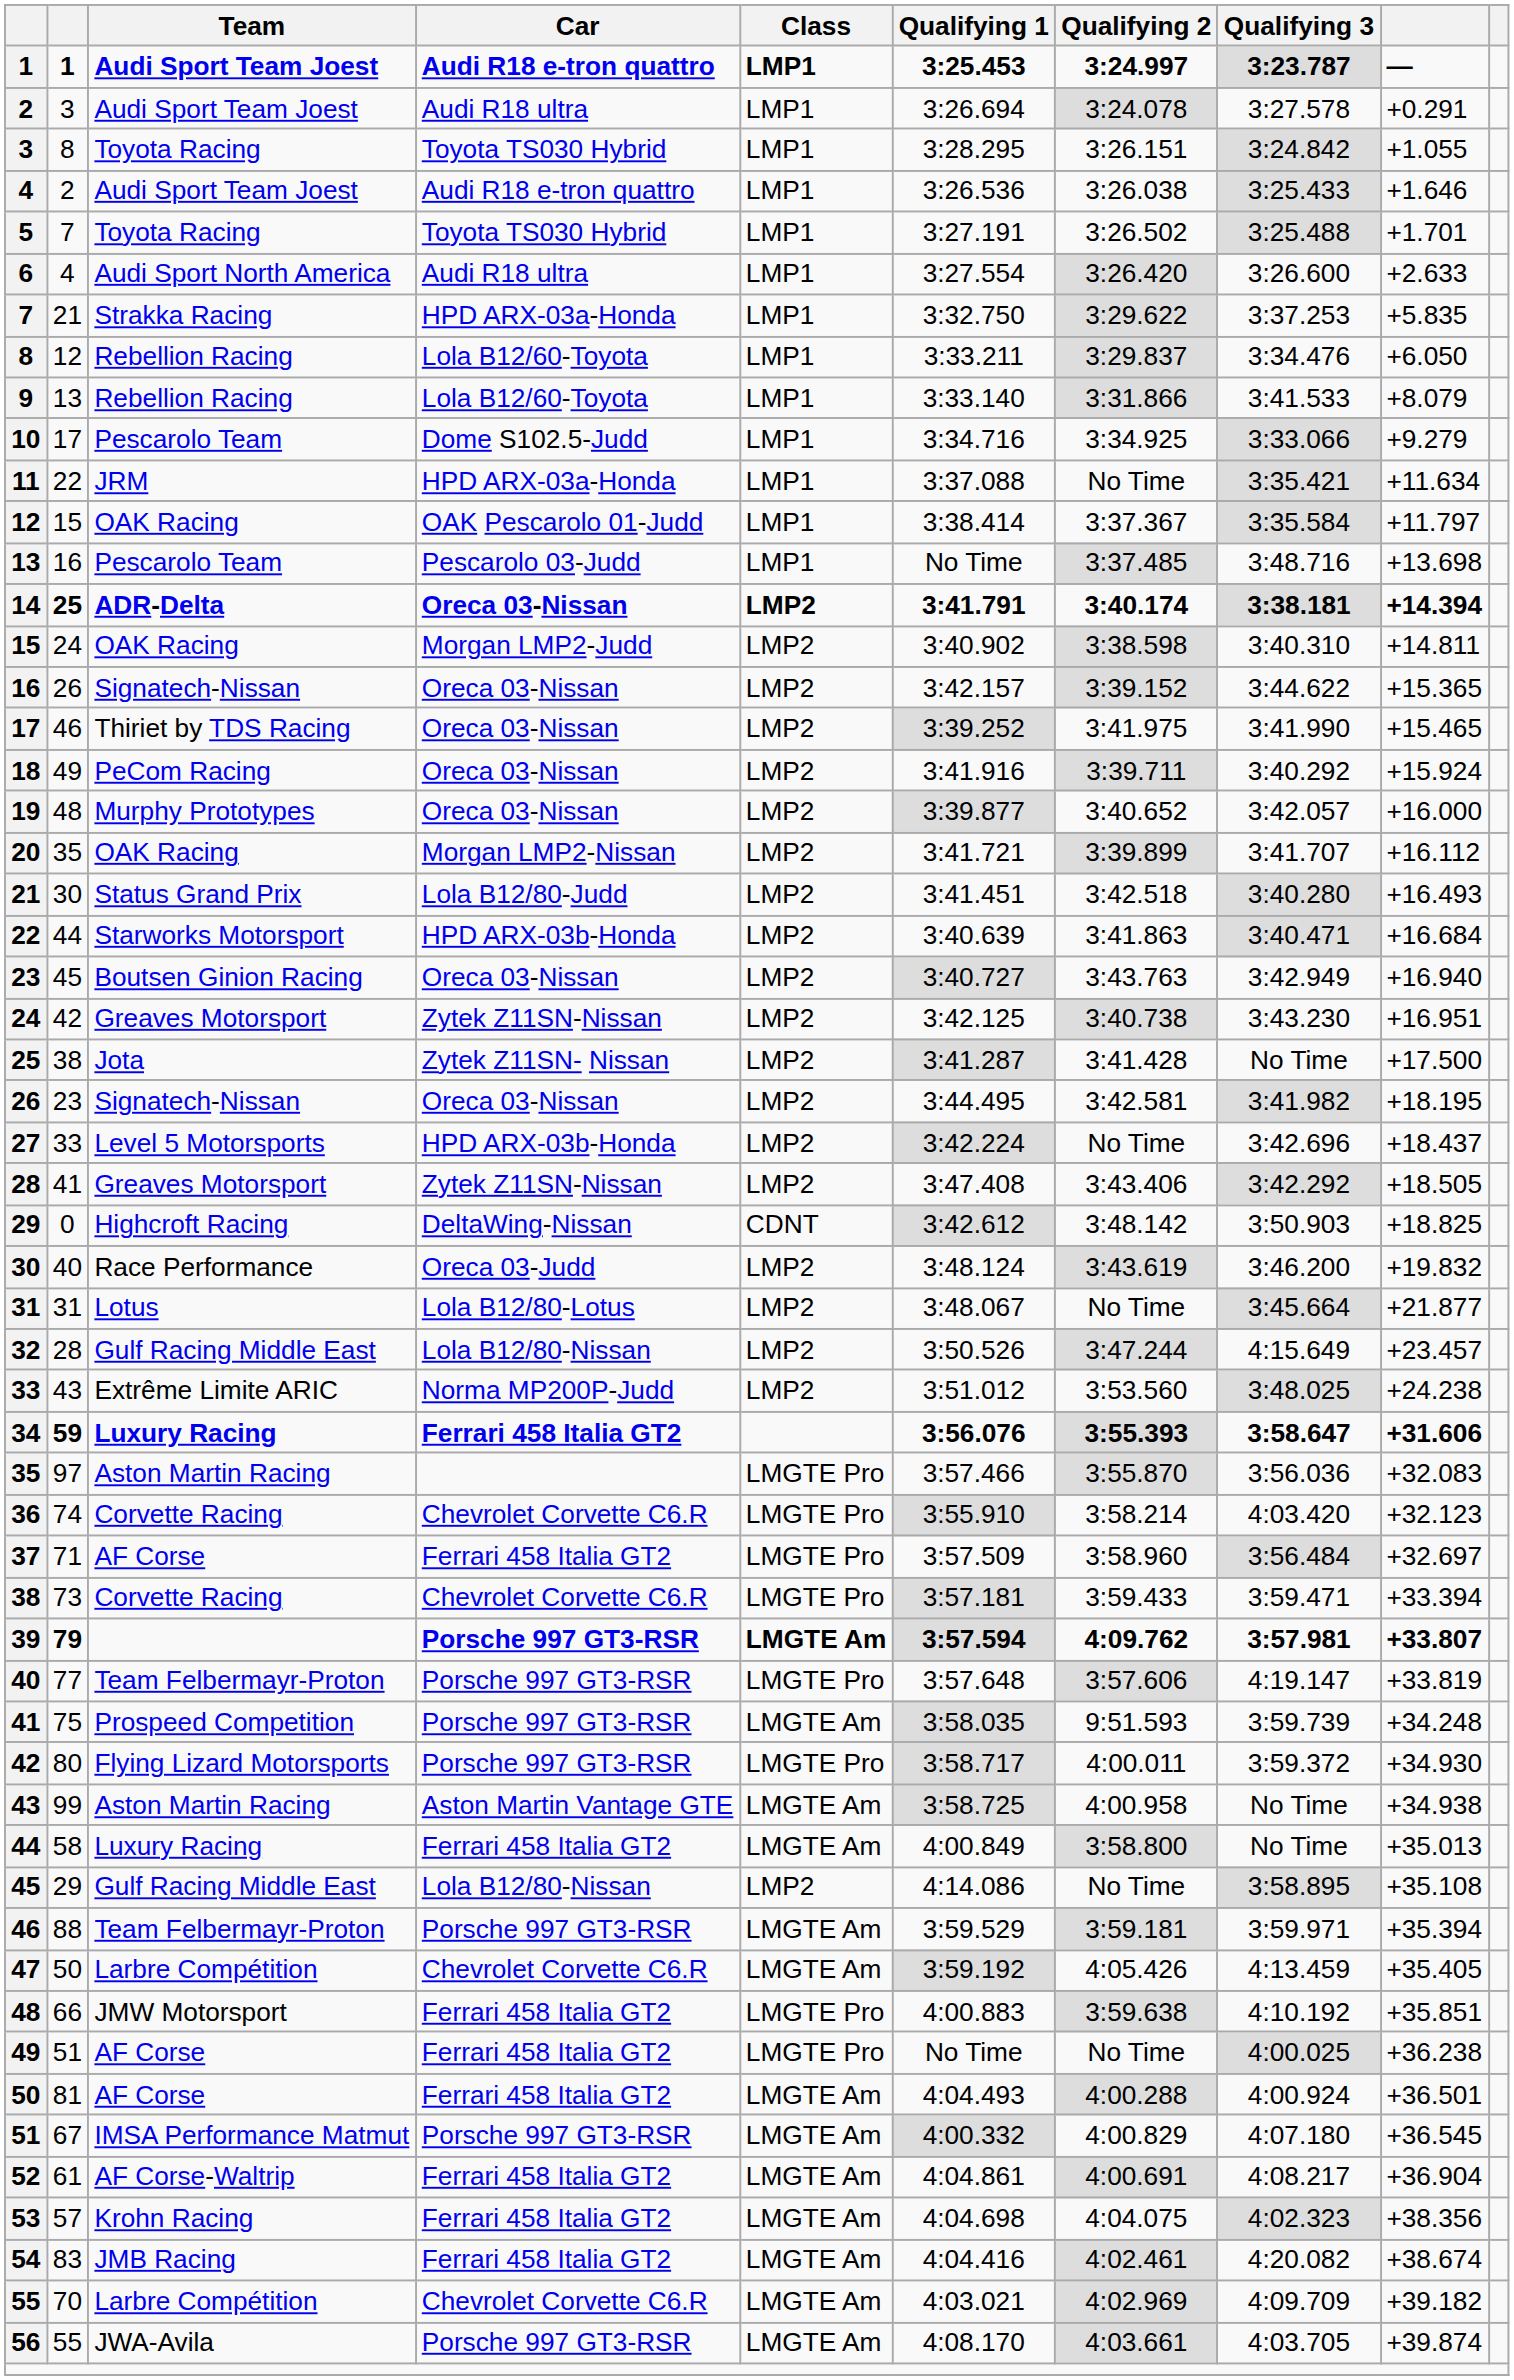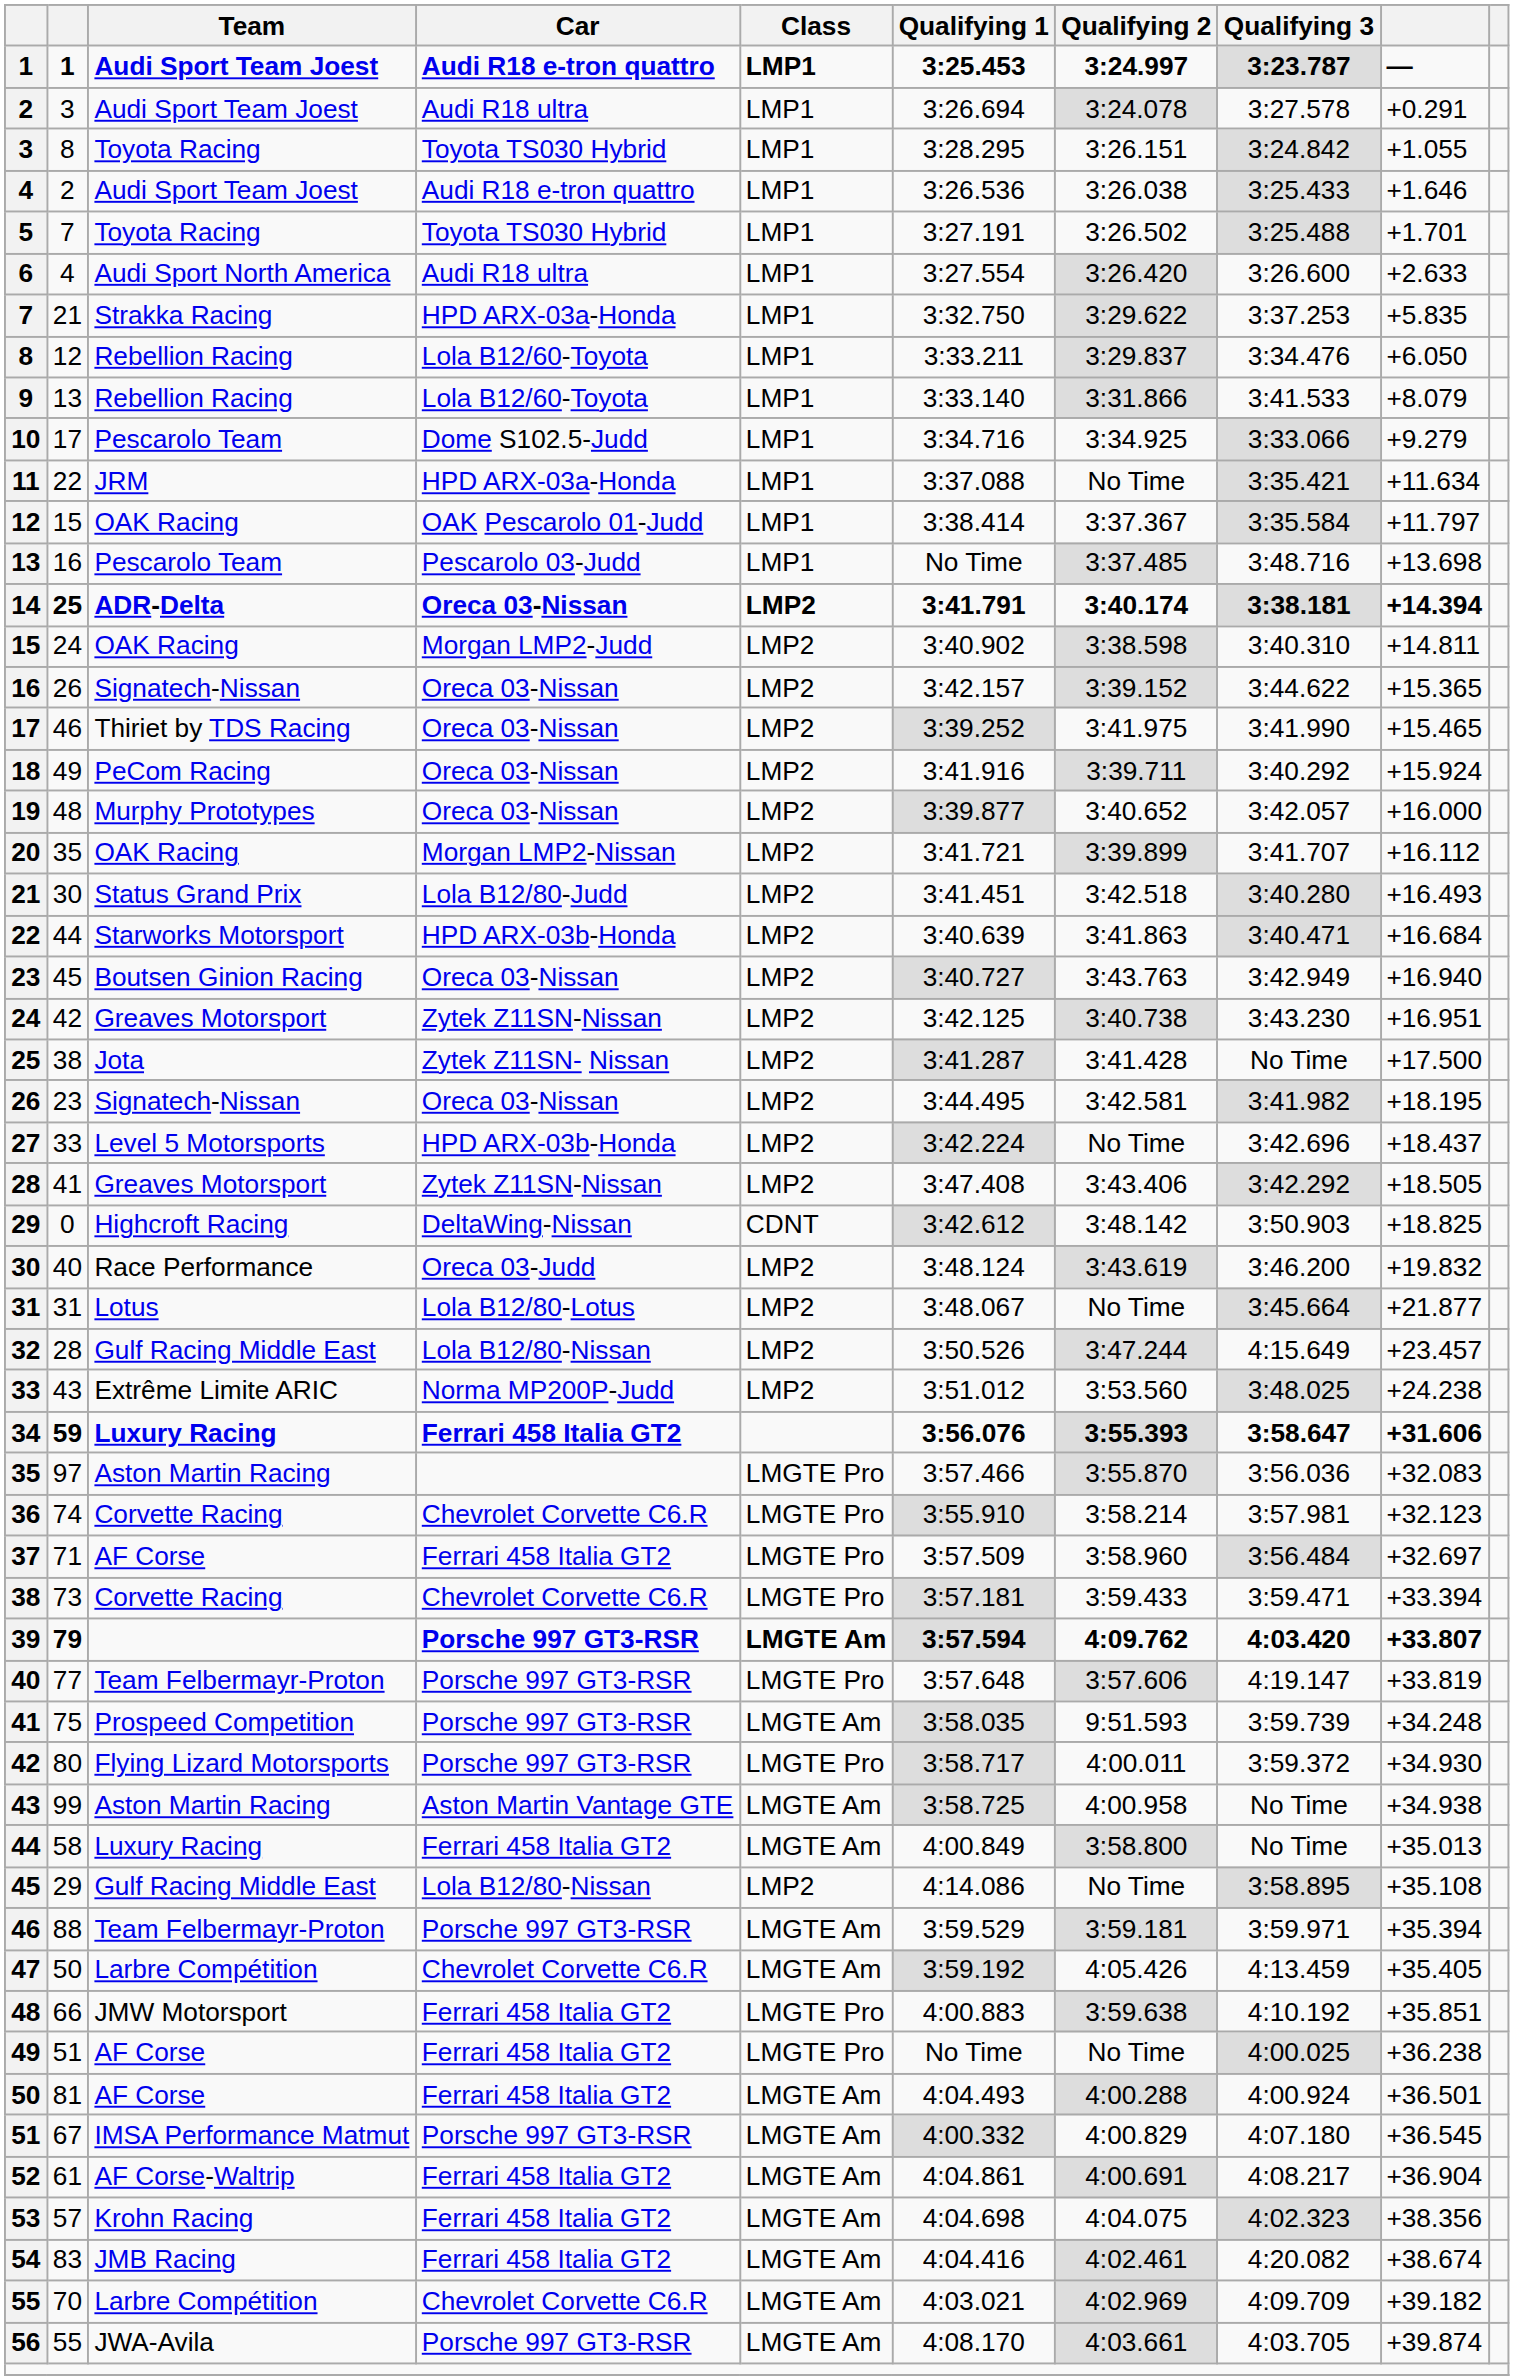36 | Qualifying 3: 4:03.420 -> 3:57.981
39 | Qualifying 3: 3:57.981 -> 4:03.420
